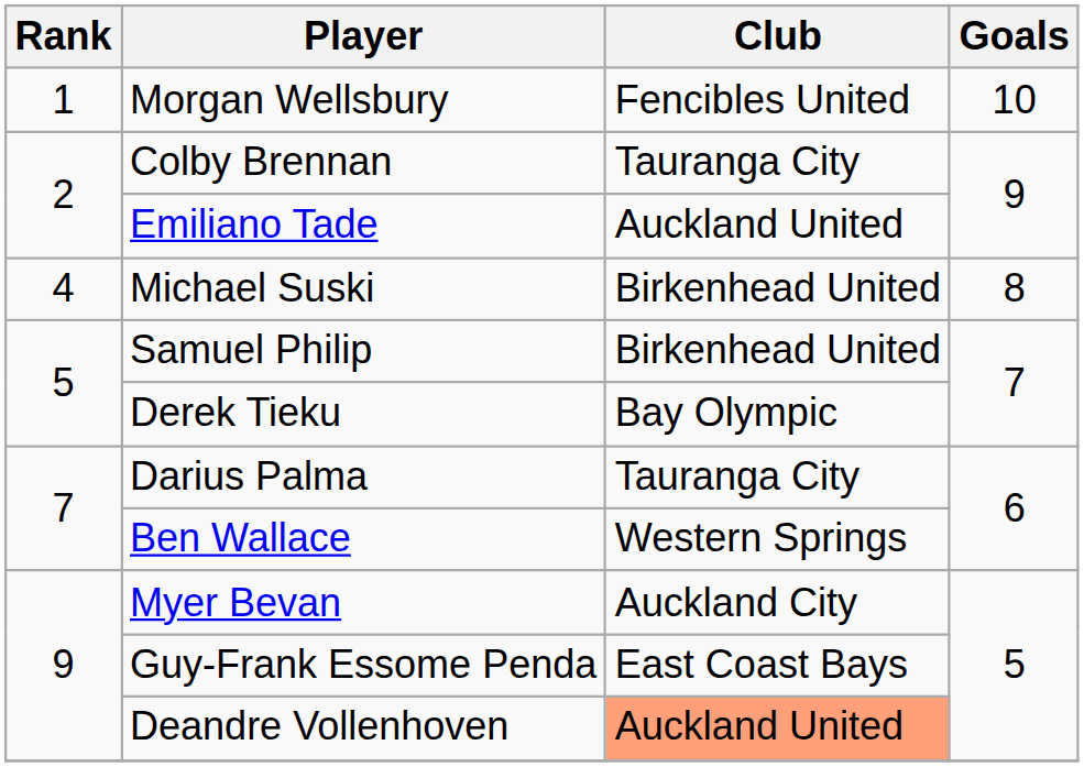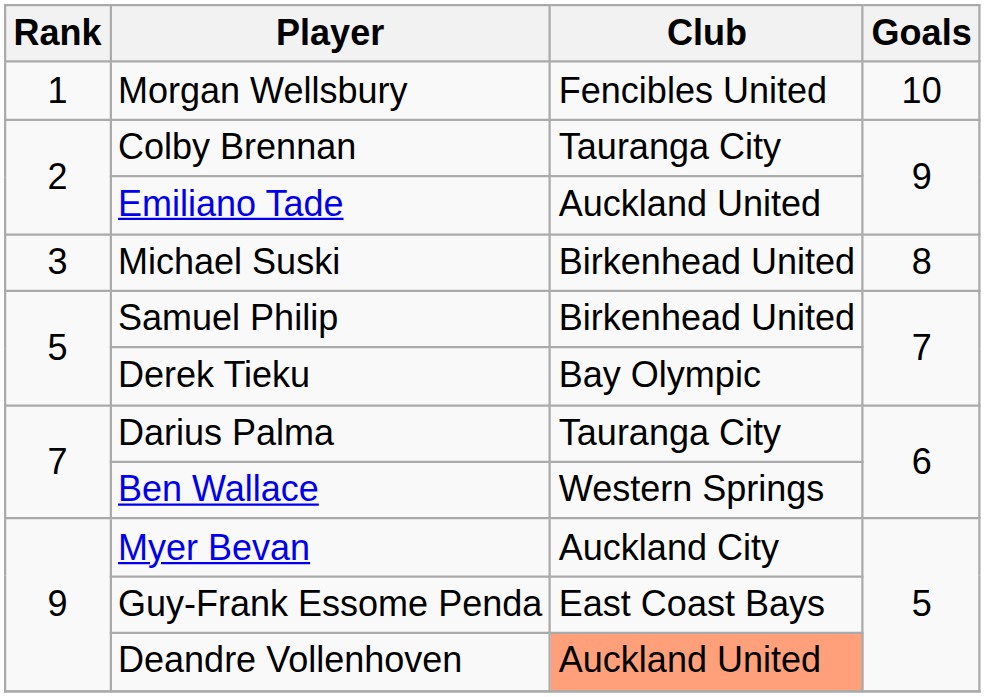Michael Suski | Rank: 4 -> 3
